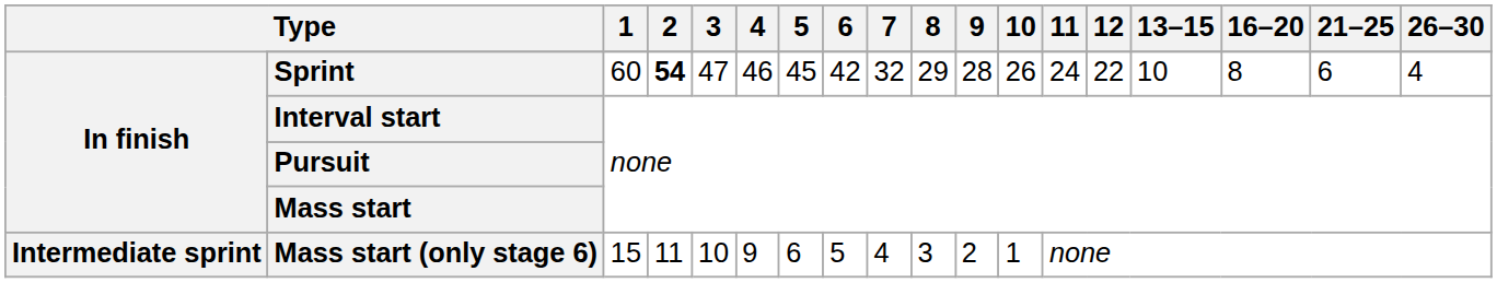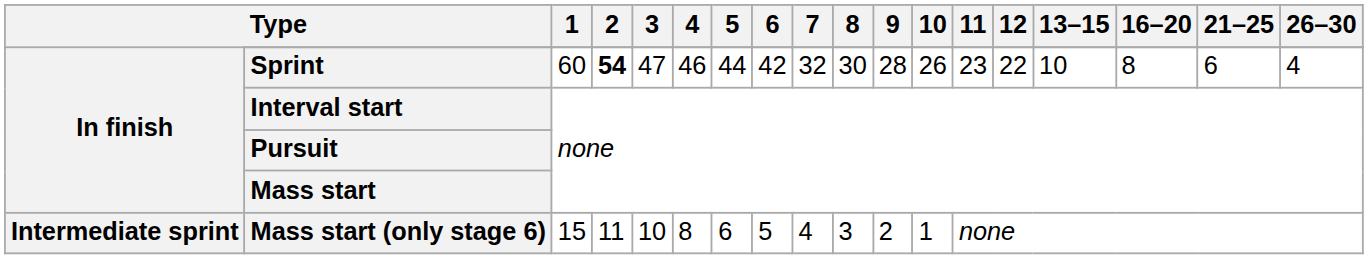Sprint | 5: 45 -> 44
Sprint | 8: 29 -> 30
Sprint | 11: 24 -> 23
Mass start (only stage 6) | 4: 9 -> 8
